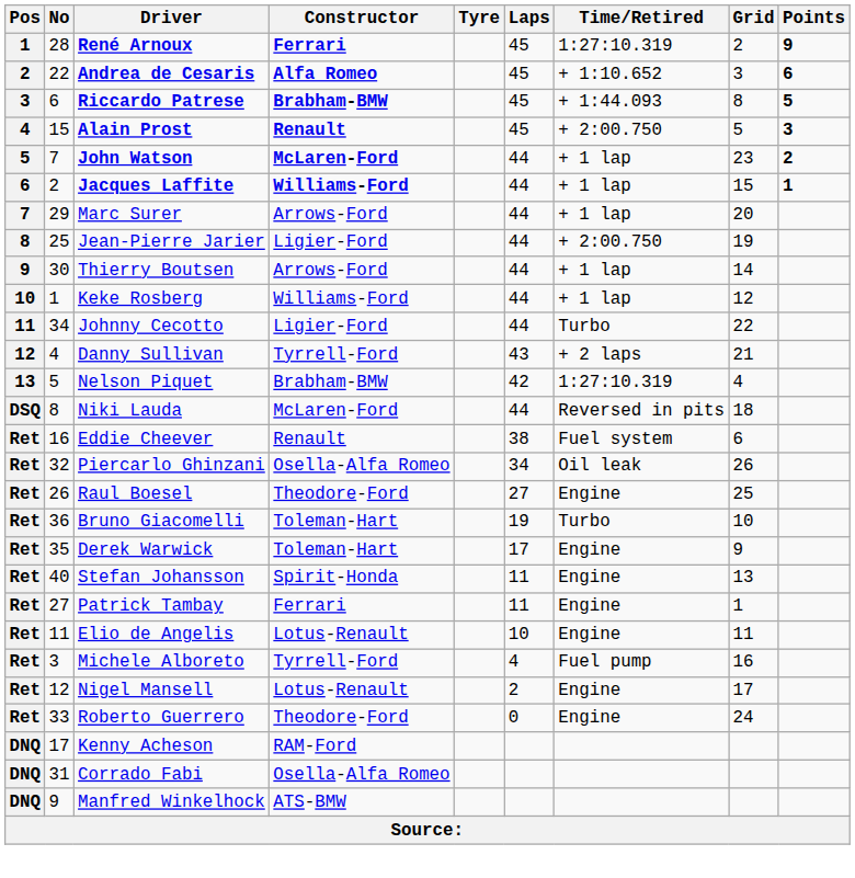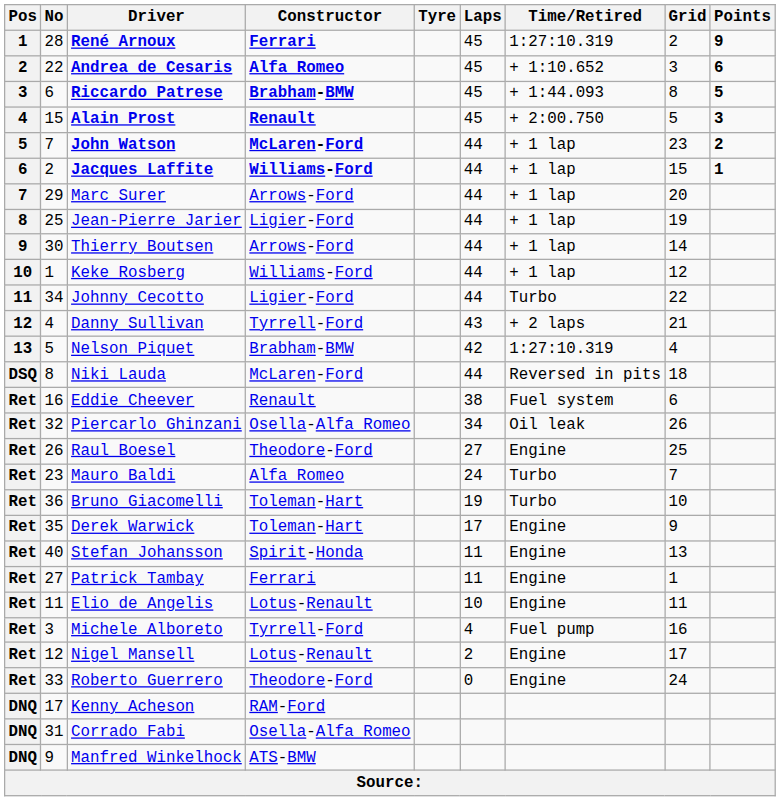Jean-Pierre Jarier | Time/Retired: + 2:00.750 -> + 1 lap
+ row: Ret | 23 | Mauro Baldi | Alfa Romeo | 24 | Turbo | 7
